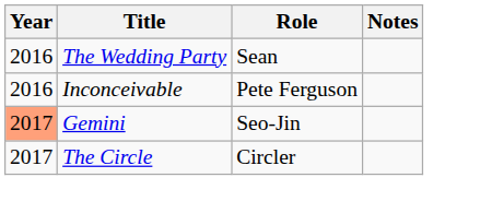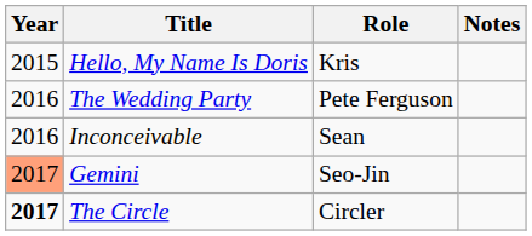+ row: 2015 | Hello, My Name Is Doris | Kris
The Wedding Party | Role: Sean -> Pete Ferguson
Inconceivable | Role: Pete Ferguson -> Sean
The Circle | Year: normal -> bold
